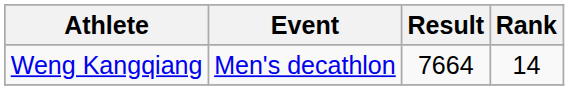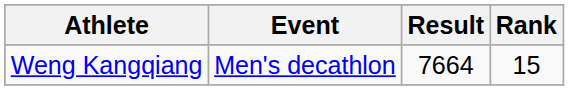Weng Kangqiang | Rank: 14 -> 15
